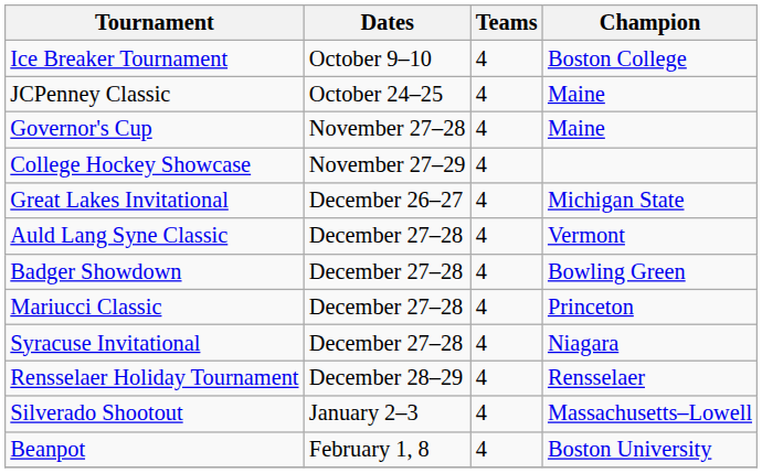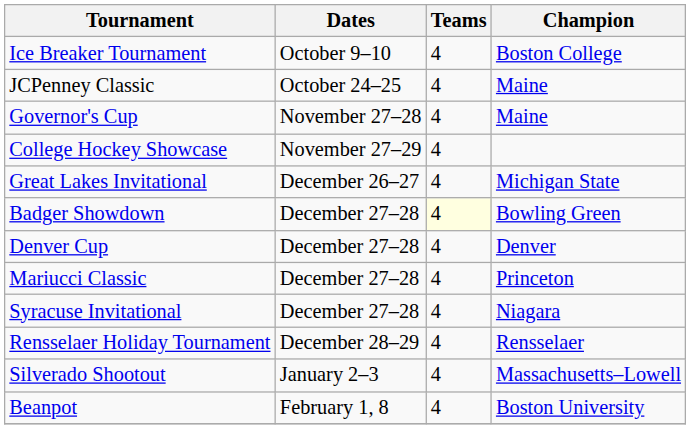- row: Auld Lang Syne Classic | December 27–28 | 4 | Vermont
Badger Showdown | Teams: no background -> lightyellow background
+ row: Denver Cup | December 27–28 | 4 | Denver
